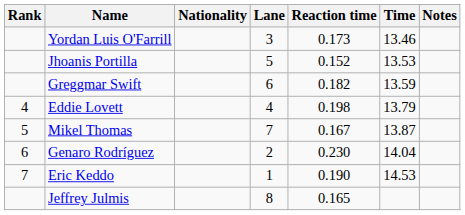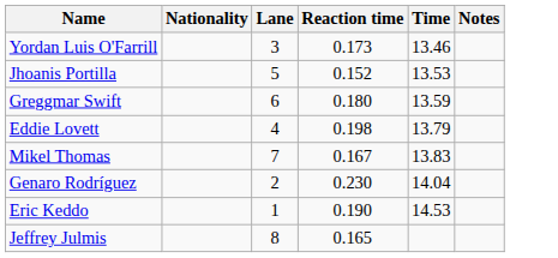- column: Rank | 4 | 5 | 6 | 7
Greggmar Swift | Reaction time: 0.182 -> 0.180
Mikel Thomas | Time: 13.87 -> 13.83
